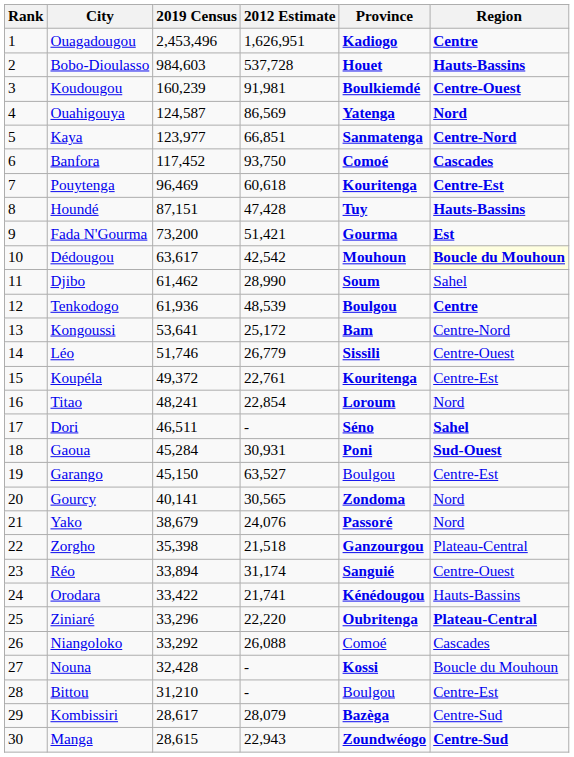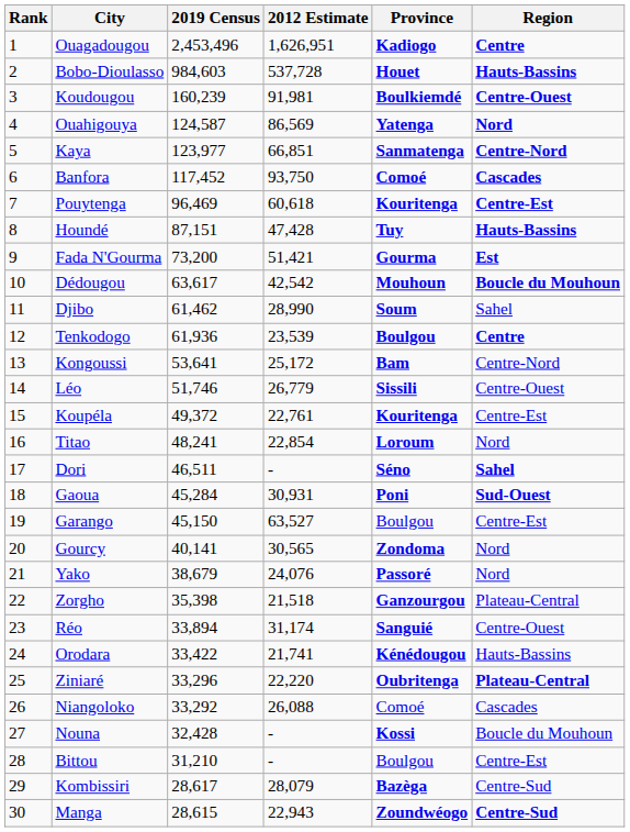Dédougou | Region: lightyellow background -> no background
Tenkodogo | 2012 Estimate: 48,539 -> 23,539
